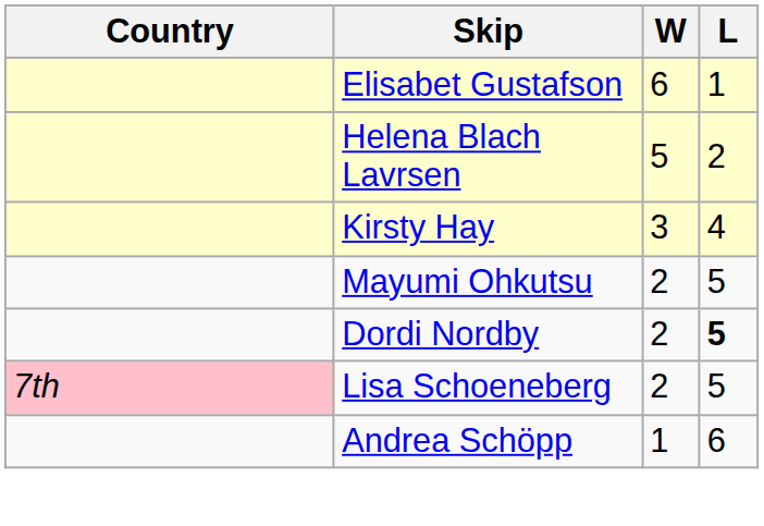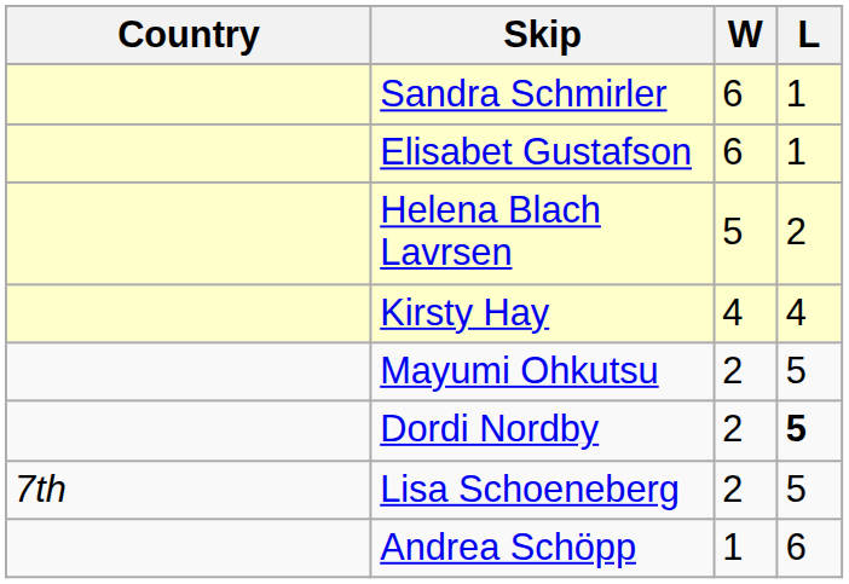+ row: Sandra Schmirler | 6 | 1
Kirsty Hay | W: 3 -> 4
Lisa Schoeneberg | Country: pink background -> no background
